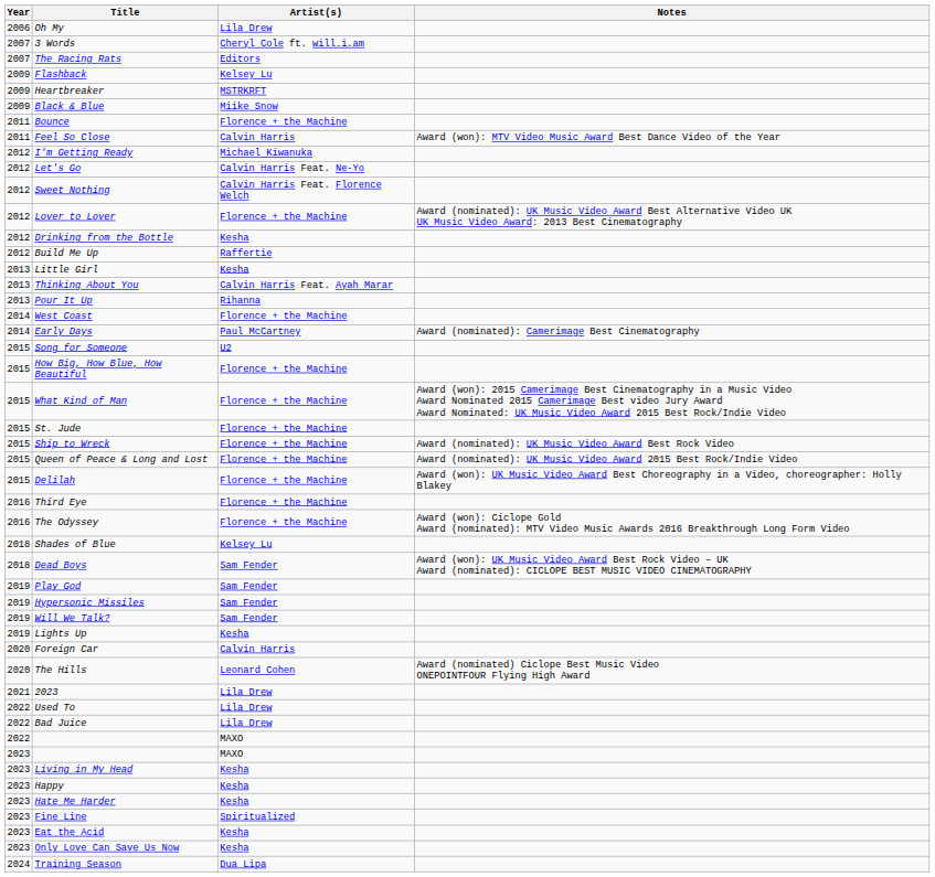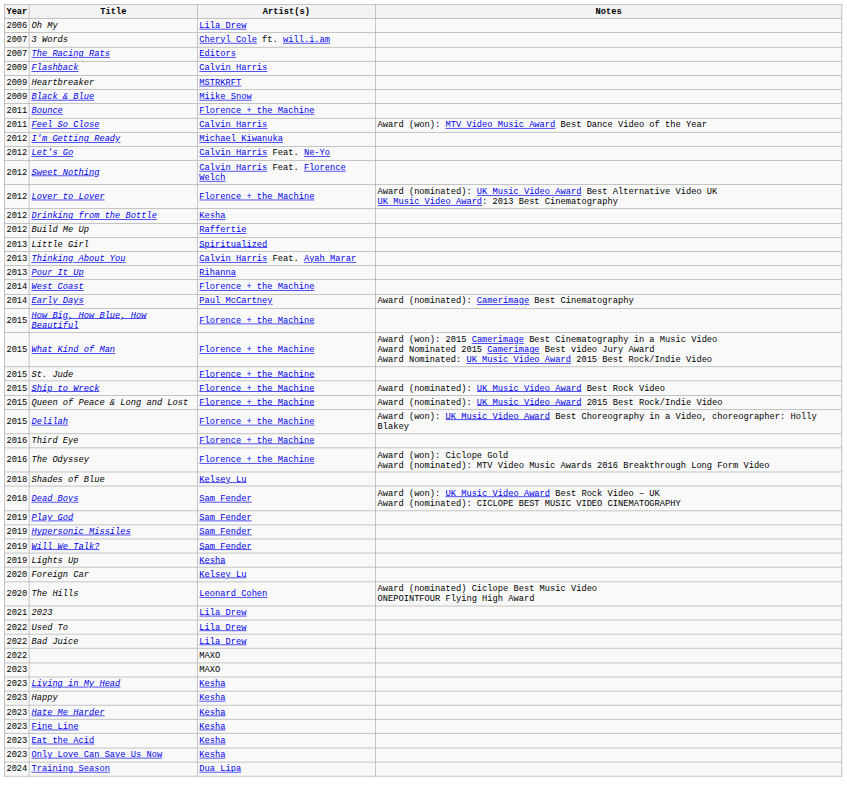Flashback | Artist(s): Kelsey Lu -> Calvin Harris
Little Girl | Artist(s): Kesha -> Spiritualized
- row: 2015 | Song for Someone | U2
Foreign Car | Artist(s): Calvin Harris -> Kelsey Lu
Fine Line | Artist(s): Spiritualized -> Kesha
